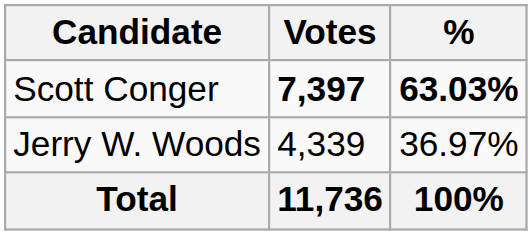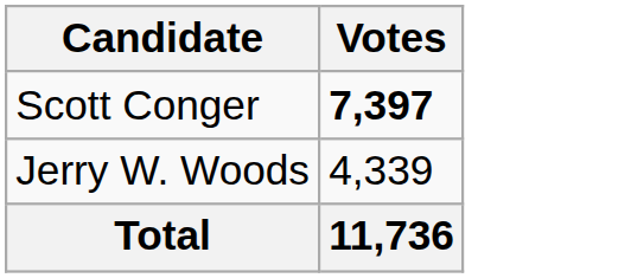- column: % | 63.03% | 36.97% | 100%
